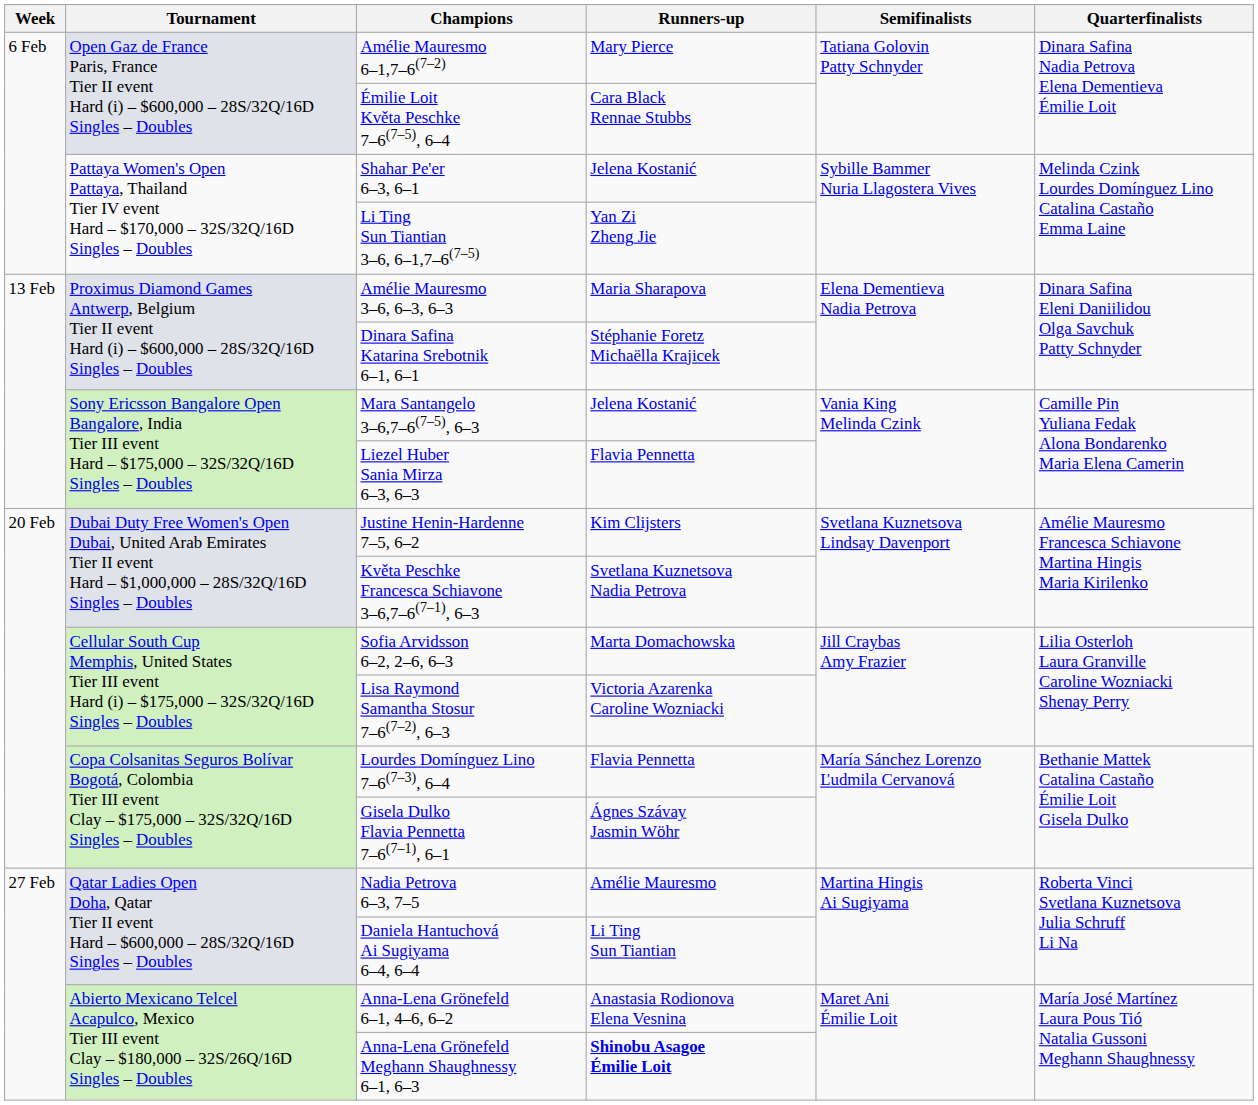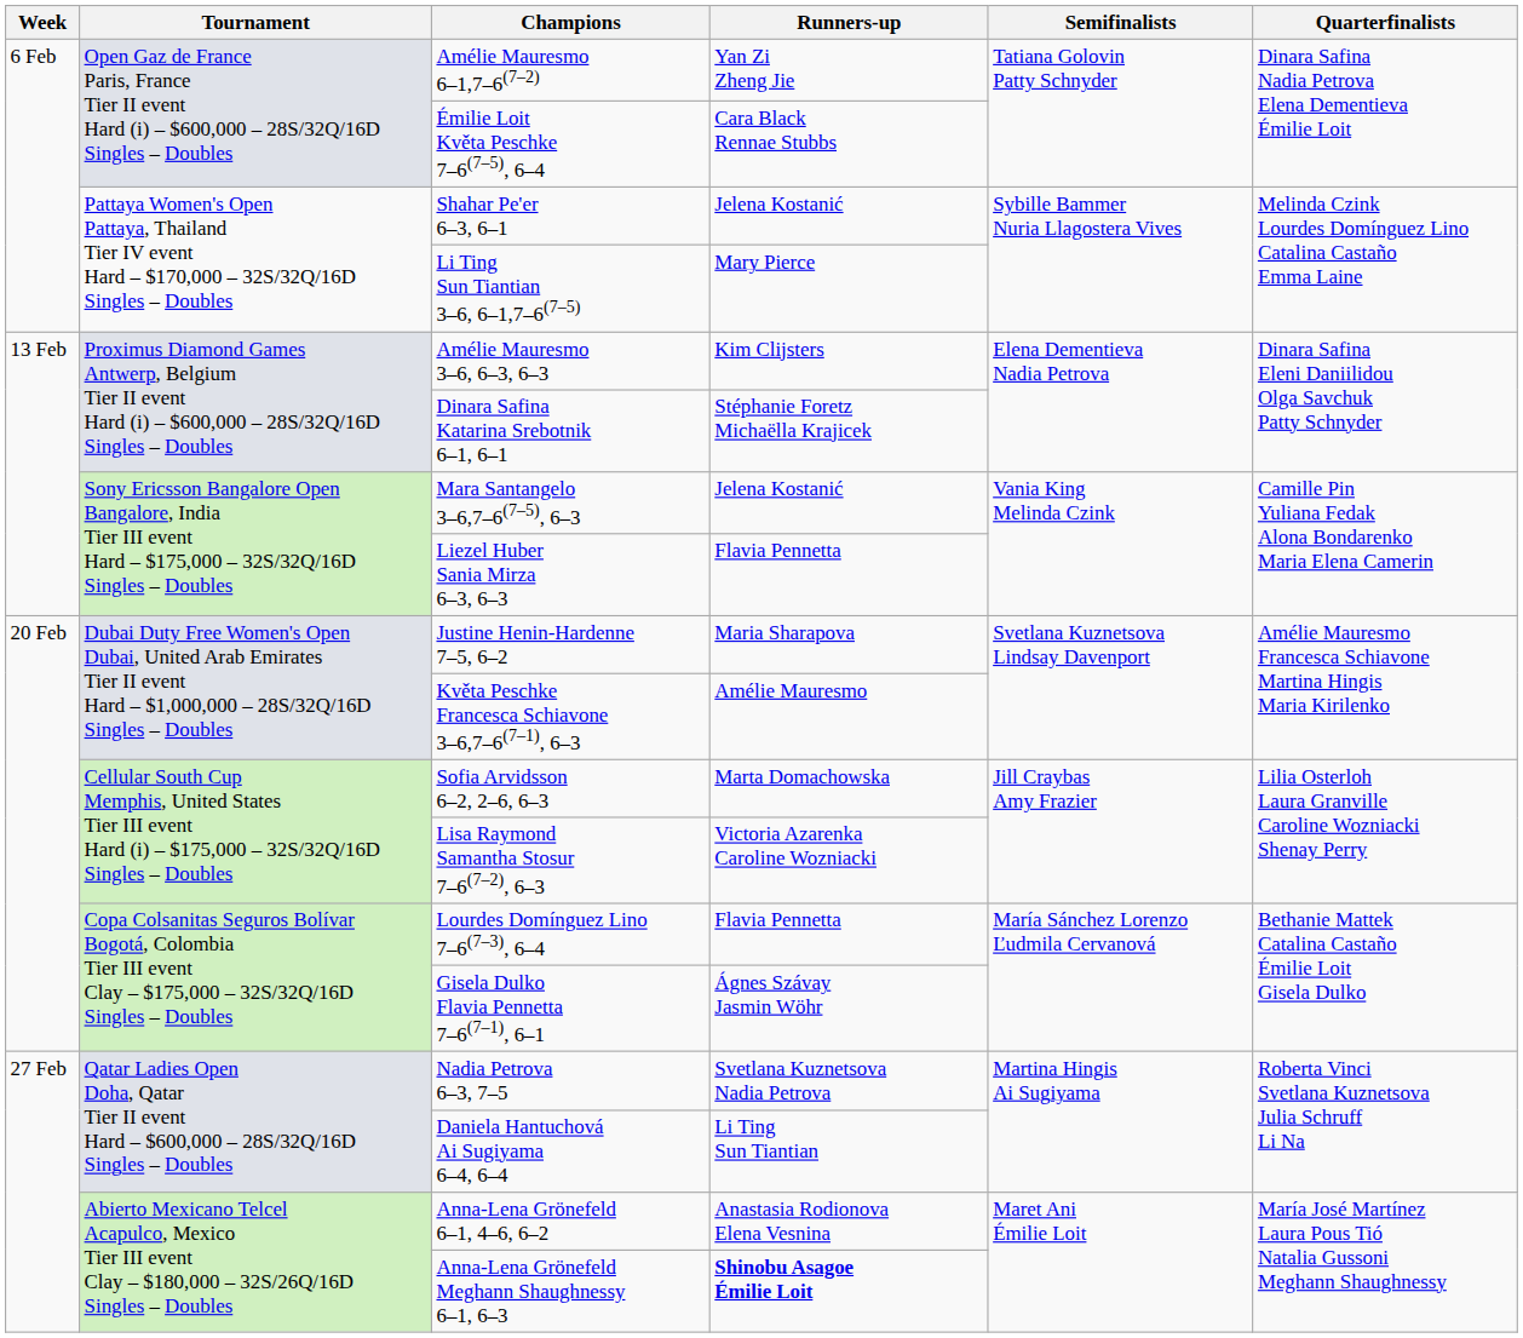Amélie Mauresmo 6–1,7–6(7–2) | Runners-up: Mary Pierce -> Yan Zi Zheng Jie
Li Ting Sun Tiantian 3–6, 6–1,7–6(7–5) | Runners-up: Yan Zi Zheng Jie -> Mary Pierce
Amélie Mauresmo 3–6, 6–3, 6–3 | Runners-up: Maria Sharapova -> Kim Clijsters
Justine Henin-Hardenne 7–5, 6–2 | Runners-up: Kim Clijsters -> Maria Sharapova
Květa Peschke Francesca Schiavone 3–6,7–6(7–1), 6–3 | Runners-up: Svetlana Kuznetsova Nadia Petrova -> Amélie Mauresmo
Nadia Petrova 6–3, 7–5 | Runners-up: Amélie Mauresmo -> Svetlana Kuznetsova Nadia Petrova
